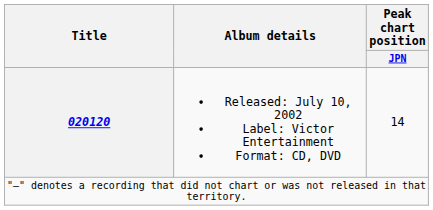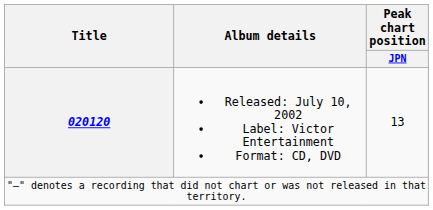020120 | Peak chart position / JPN: 14 -> 13
